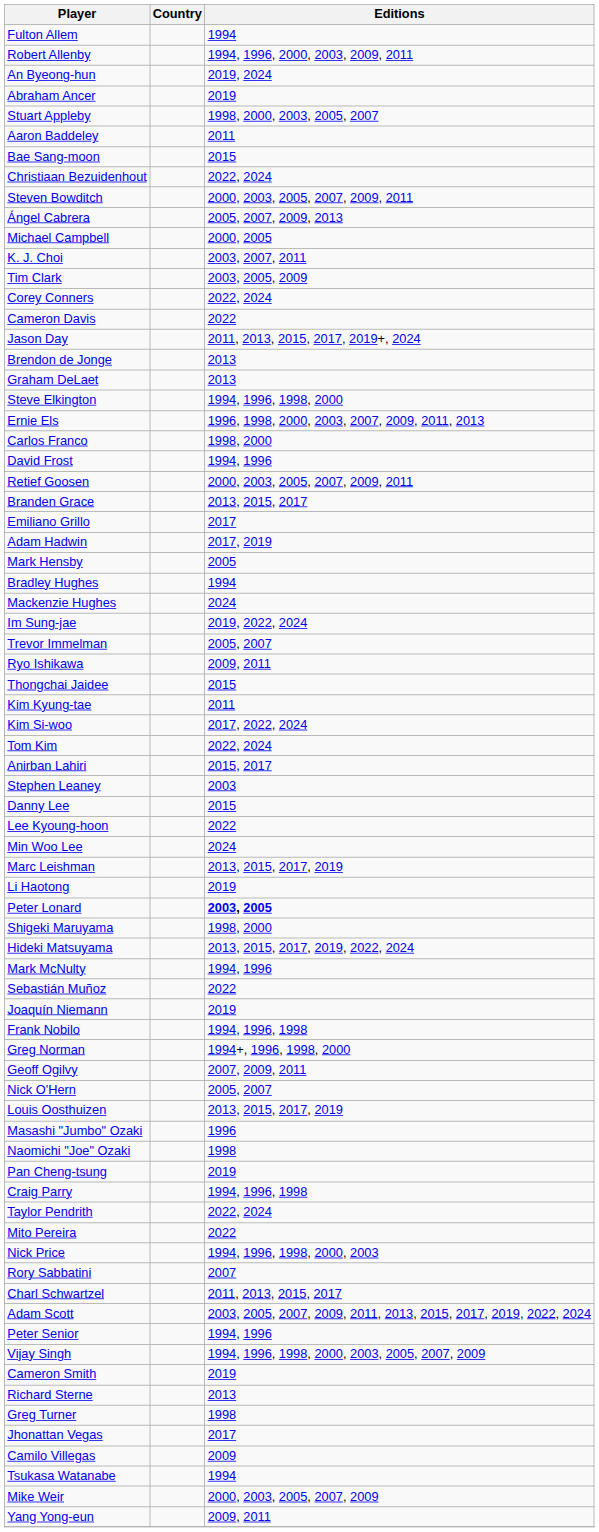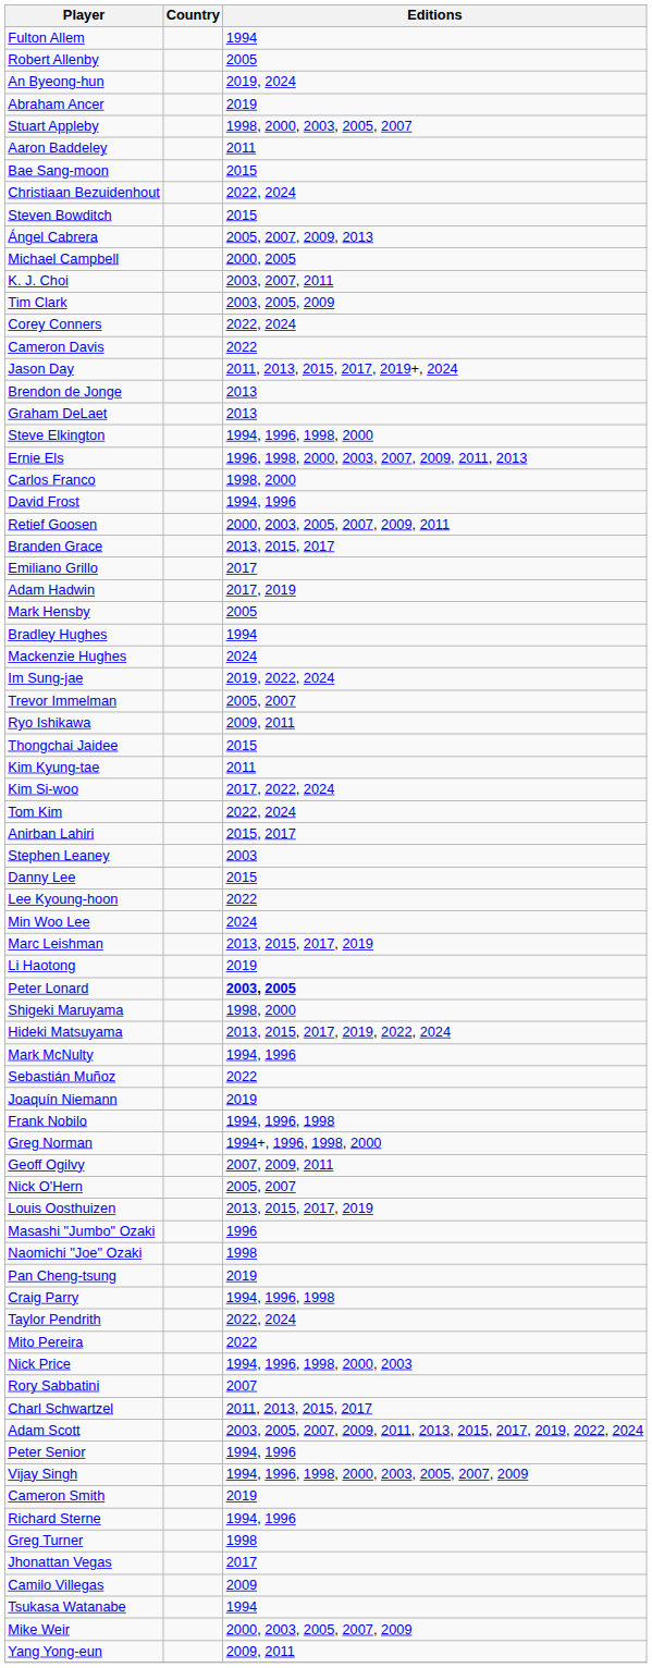Robert Allenby | Editions: 1994, 1996, 2000, 2003, 2009, 2011 -> 2005
Steven Bowditch | Editions: 2000, 2003, 2005, 2007, 2009, 2011 -> 2015
Richard Sterne | Editions: 2013 -> 1994, 1996
